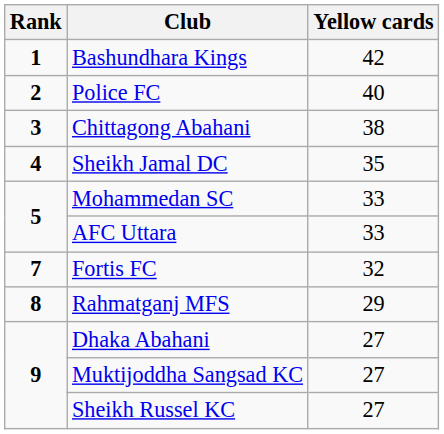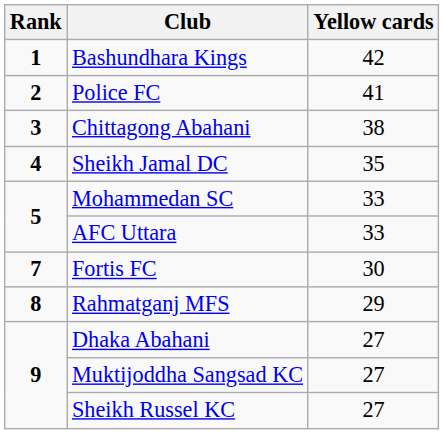Police FC | Yellow cards: 40 -> 41
Fortis FC | Yellow cards: 32 -> 30
